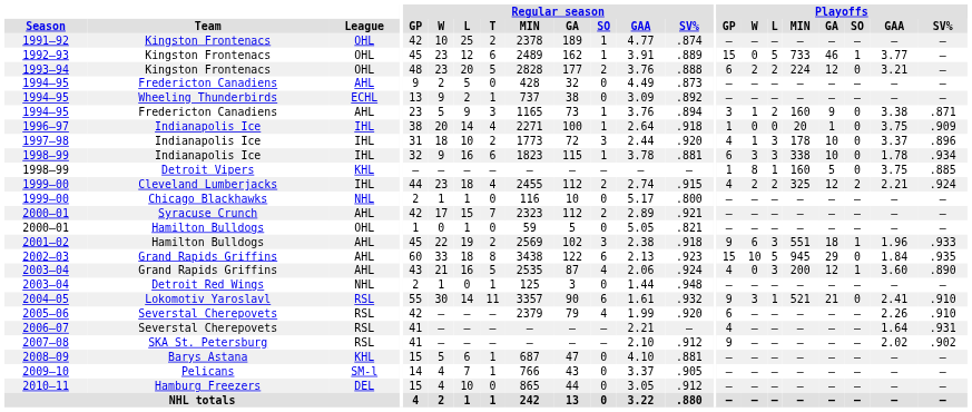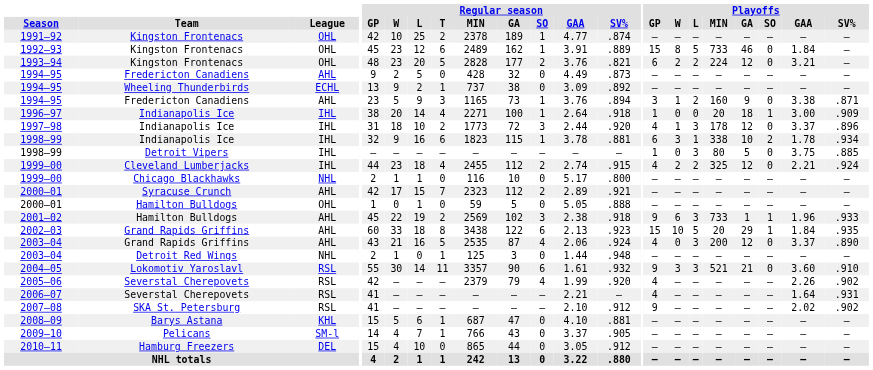1992–93 | Playoffs / W: 0 -> 8
1992–93 | Playoffs / SO: 1 -> 0
1992–93 | Playoffs / GAA: 3.77 -> 1.84
1993–94 | Regular season / SV%: .888 -> .821
1996–97 | Playoffs / GA: 1 -> 18
1996–97 | Playoffs / SO: 0 -> 1
1996–97 | Playoffs / GAA: 3.75 -> 3.00
1997–98 | Playoffs / GA: 10 -> 12
1998–99 / Indianapolis Ice | Playoffs / L: 3 -> 1
1998–99 / Indianapolis Ice | Playoffs / SO: 0 -> 2
1998–99 / Detroit Vipers | League: KHL -> IHL
1998–99 / Detroit Vipers | Playoffs / W: 8 -> 0
1998–99 / Detroit Vipers | Playoffs / L: 1 -> 3
1998–99 / Detroit Vipers | Playoffs / MIN: 160 -> 80
1999–00 / Cleveland Lumberjacks | Playoffs / SO: 2 -> 0
2000–01 / Hamilton Bulldogs | Regular season / SV%: .821 -> .888
2001–02 | Playoffs / MIN: 551 -> 733
2001–02 | Playoffs / GA: 18 -> 1
2002–03 | Playoffs / MIN: 945 -> 20
2002–03 | Playoffs / SO: 0 -> 1
2003–04 / Grand Rapids Griffins | Playoffs / SO: 1 -> 0
2003–04 / Grand Rapids Griffins | Playoffs / GAA: 3.60 -> 3.37
2004–05 | Playoffs / L: 1 -> 3
2004–05 | Playoffs / GAA: 2.41 -> 3.60
2005–06 | Playoffs / GP: 6 -> 4
2005–06 | Playoffs / SV%: .910 -> .902
